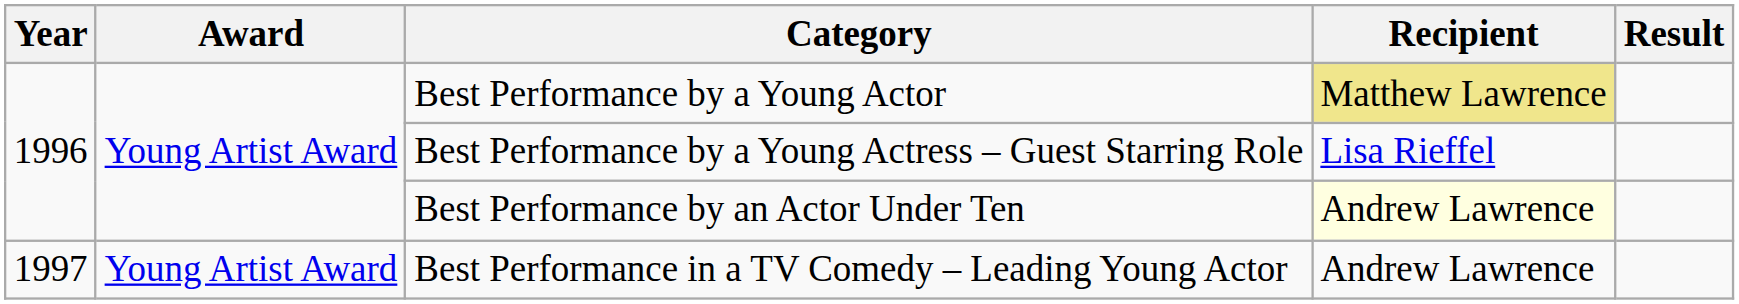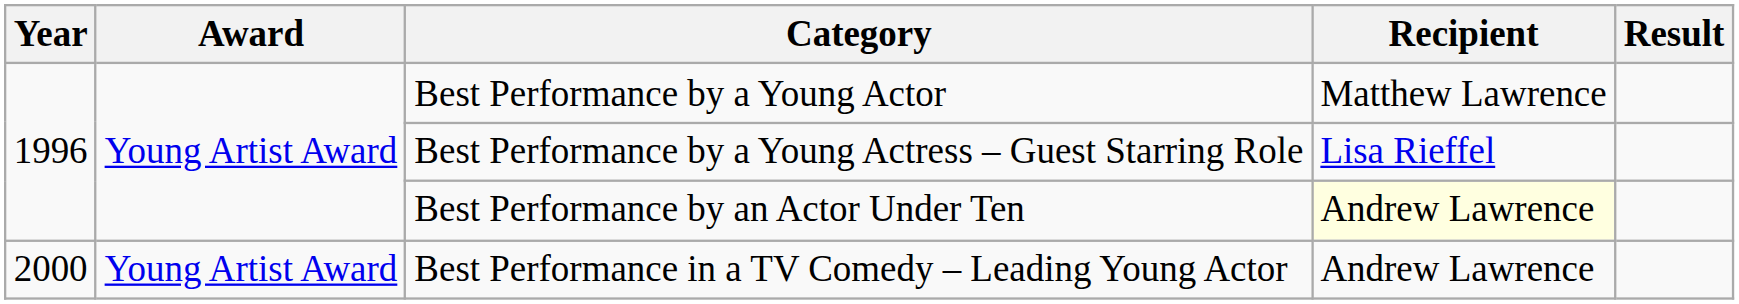Best Performance by a Young Actor | Recipient: khaki background -> no background
Best Performance in a TV Comedy – Leading Young Actor | Year: 1997 -> 2000
